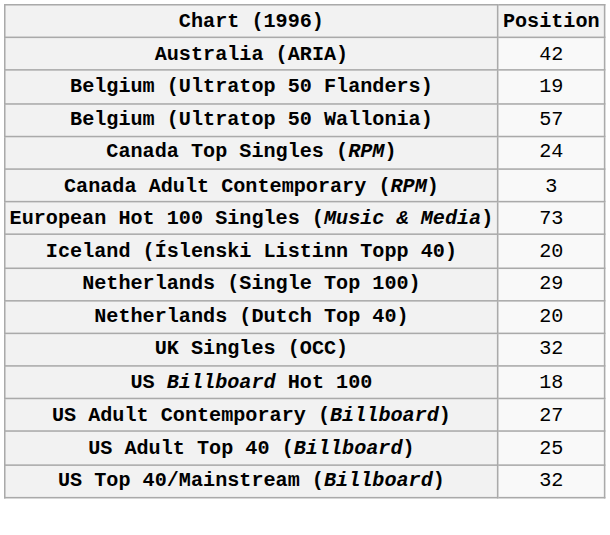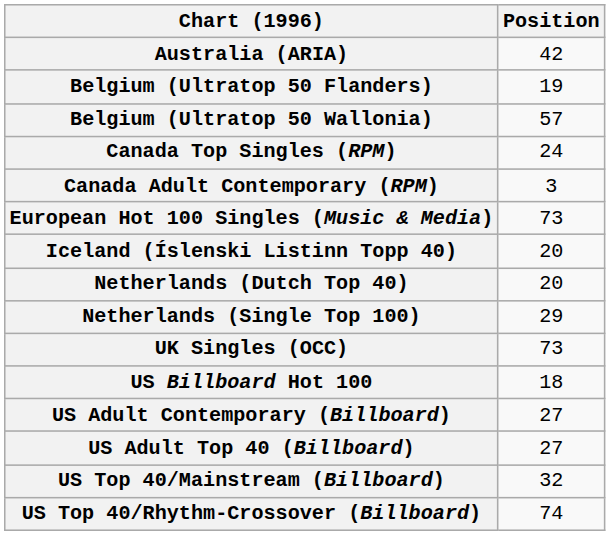rows swapped: Netherlands (Dutch Top 40) <-> Netherlands (Single Top 100)
UK Singles (OCC) | Position: 32 -> 73
US Adult Top 40 (Billboard) | Position: 25 -> 27
+ row: US Top 40/Rhythm-Crossover (Billboard) | 74
